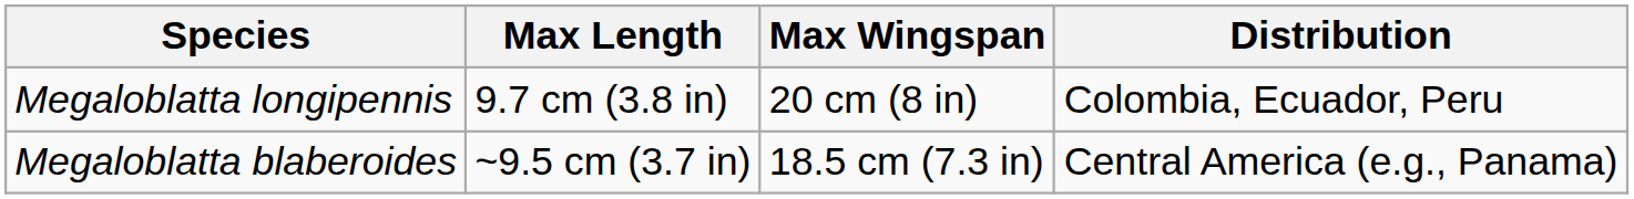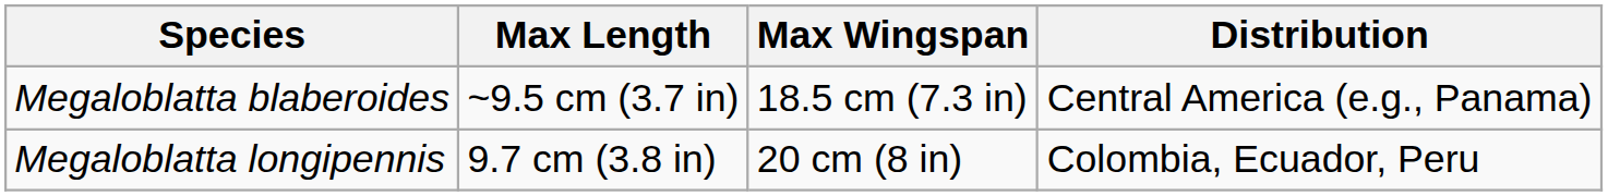rows swapped: Megaloblatta longipennis <-> Megaloblatta blaberoides
